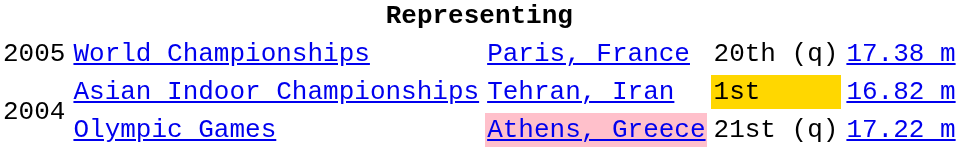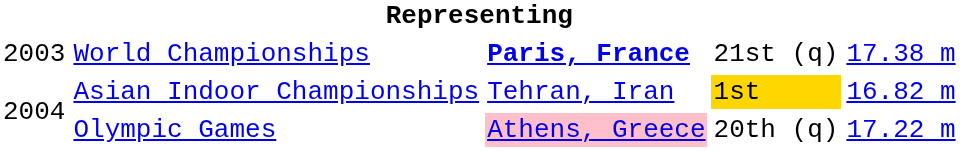World Championships | column 1: 2005 -> 2003
World Championships | column 3: normal -> bold
World Championships | column 4: 20th (q) -> 21st (q)
Olympic Games | column 4: 21st (q) -> 20th (q)
